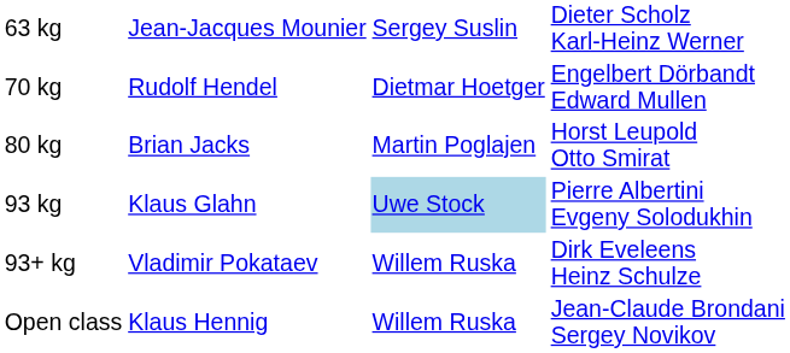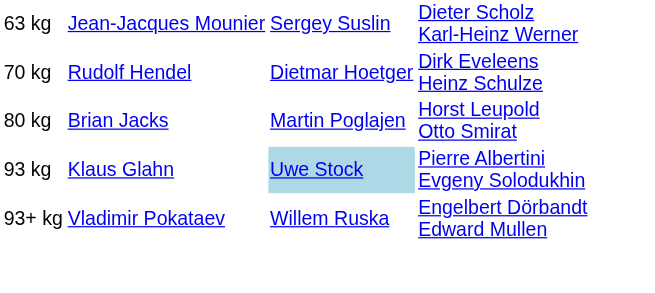70 kg | column 4: Engelbert Dörbandt Edward Mullen -> Dirk Eveleens Heinz Schulze
93+ kg | column 4: Dirk Eveleens Heinz Schulze -> Engelbert Dörbandt Edward Mullen
- row: Open class | Klaus Hennig | Willem Ruska | Jean-Claude Brondani Sergey Novikov
